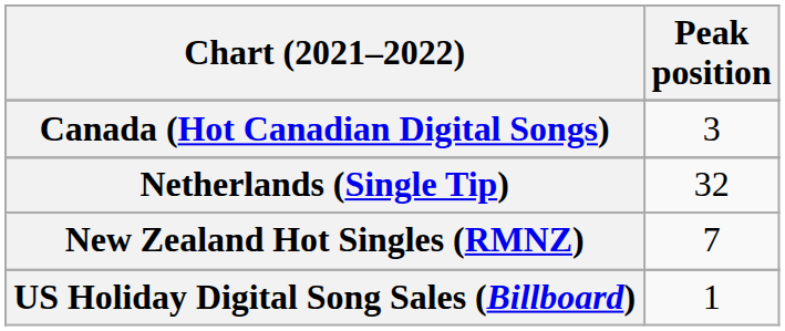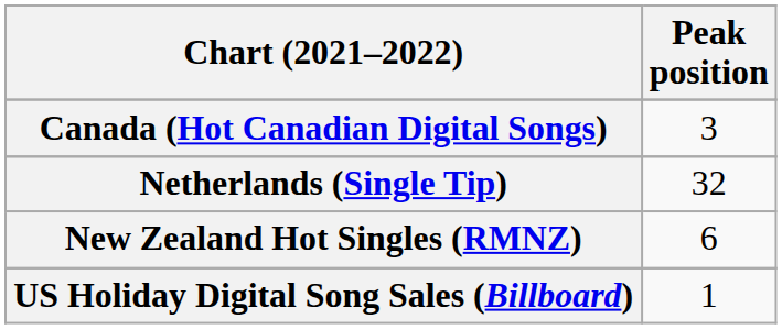New Zealand Hot Singles (RMNZ) | Peak position: 7 -> 6
